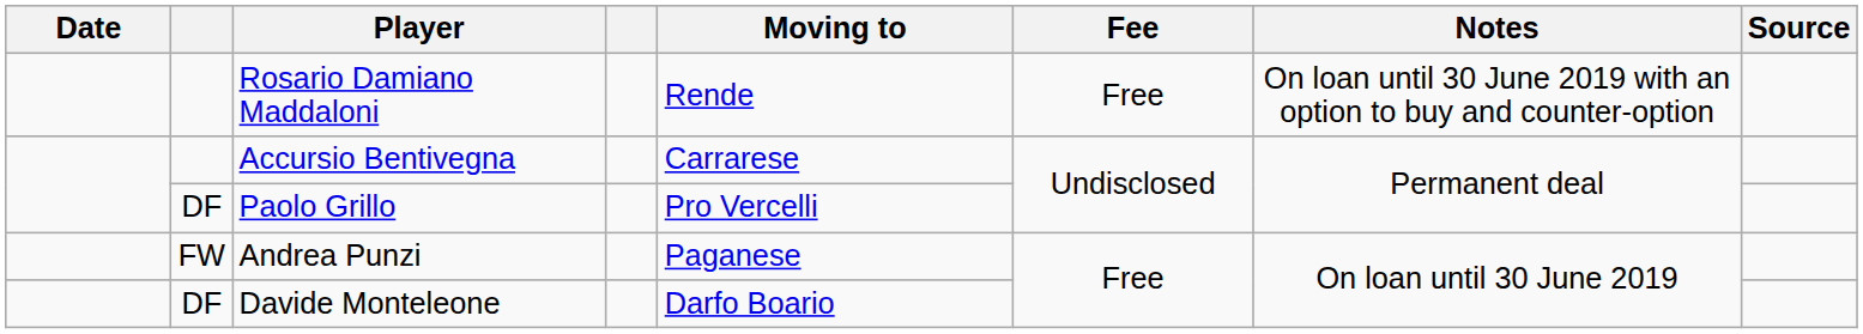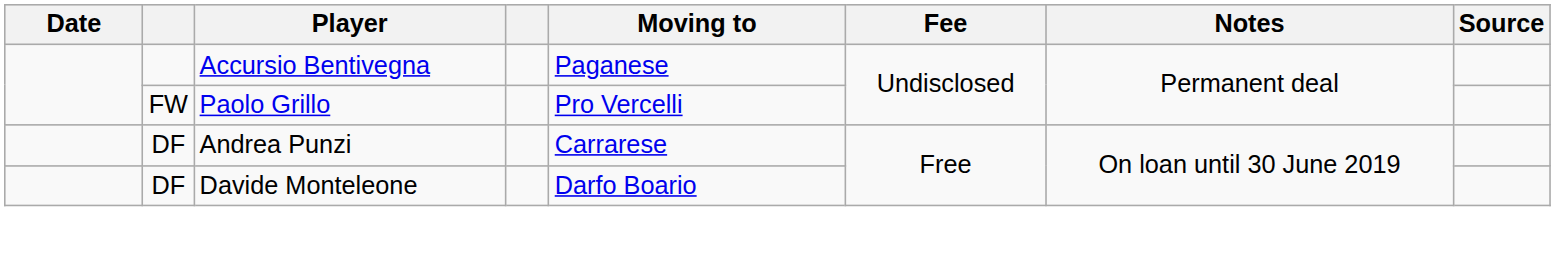- row: Rosario Damiano Maddaloni | Rende | Free | On loan until 30 June 2019 with an option to buy and counter-option
Accursio Bentivegna | Moving to: Carrarese -> Paganese
Paolo Grillo | column 2: DF -> FW
Andrea Punzi | column 2: FW -> DF
Andrea Punzi | Moving to: Paganese -> Carrarese
